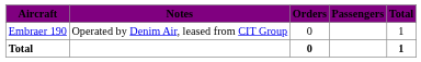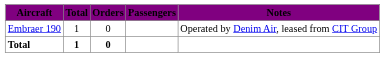columns swapped: Total <-> Notes
